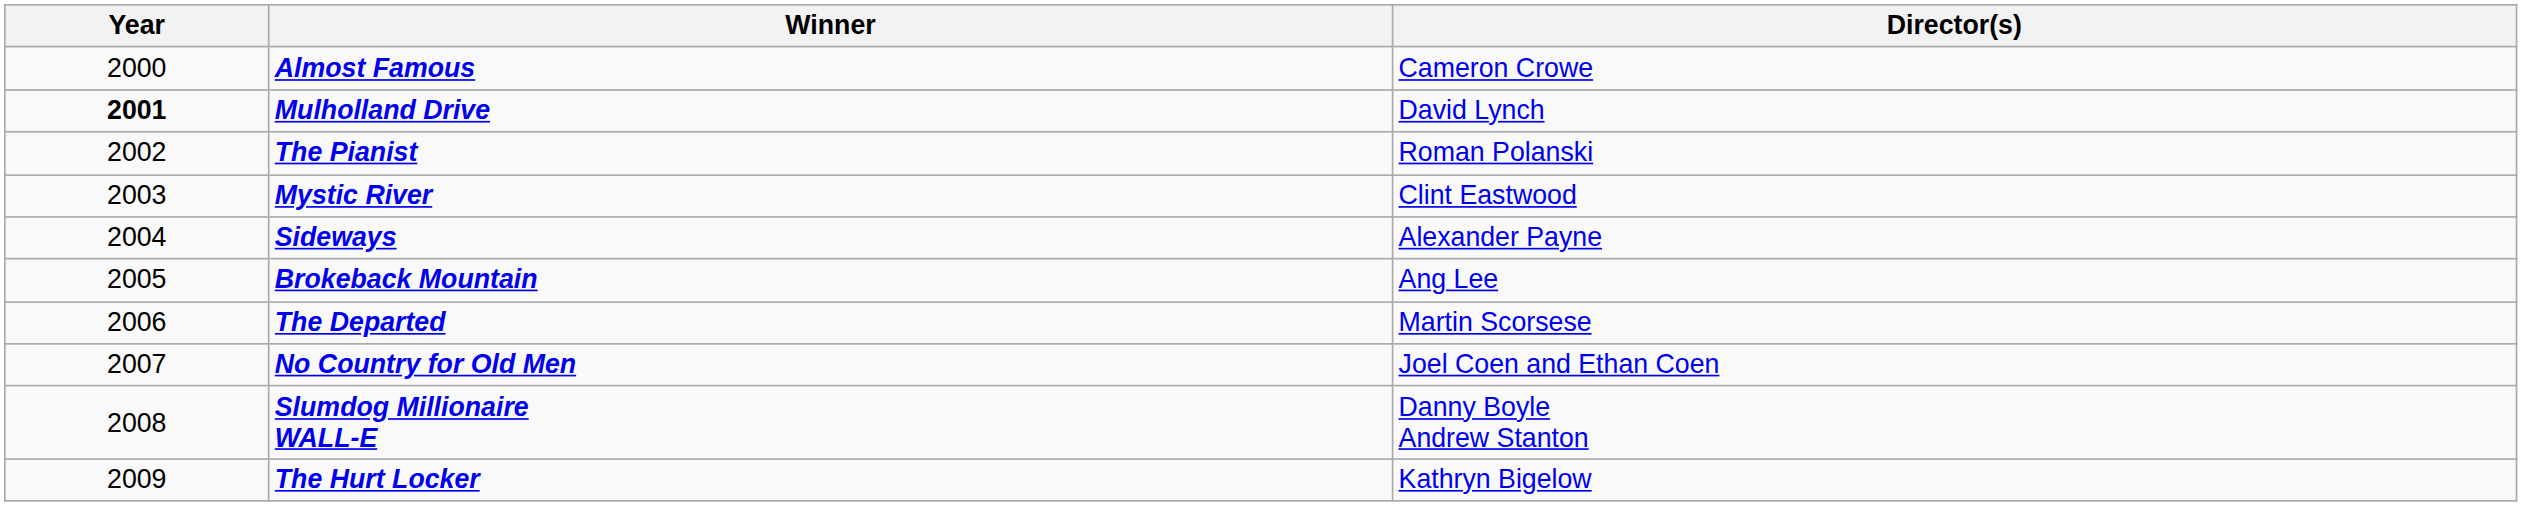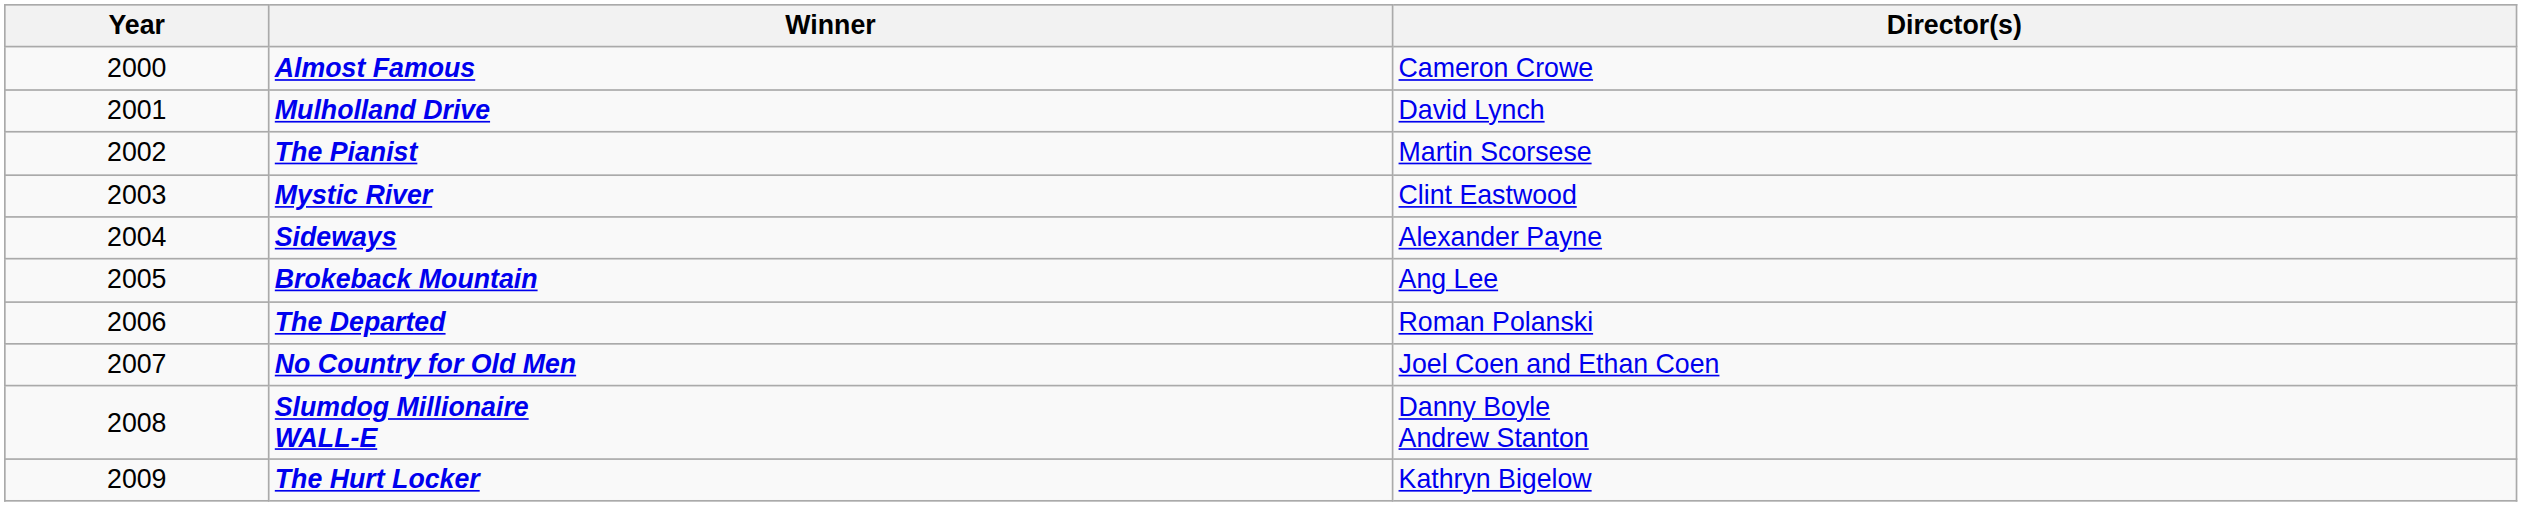Mulholland Drive | Year: bold -> normal
The Pianist | Director(s): Roman Polanski -> Martin Scorsese
The Departed | Director(s): Martin Scorsese -> Roman Polanski
